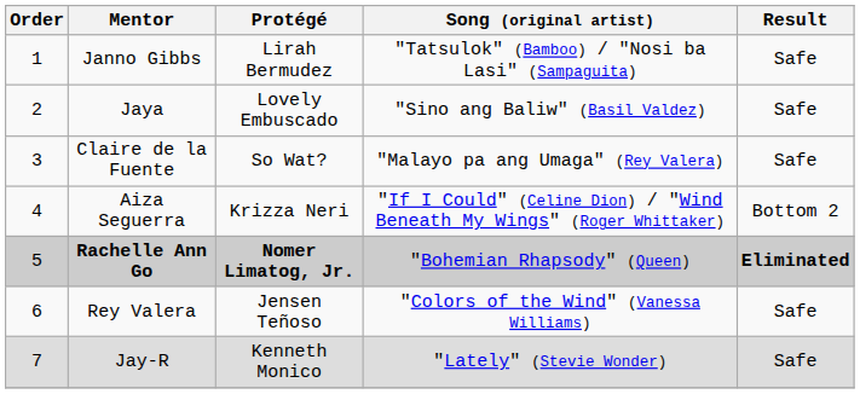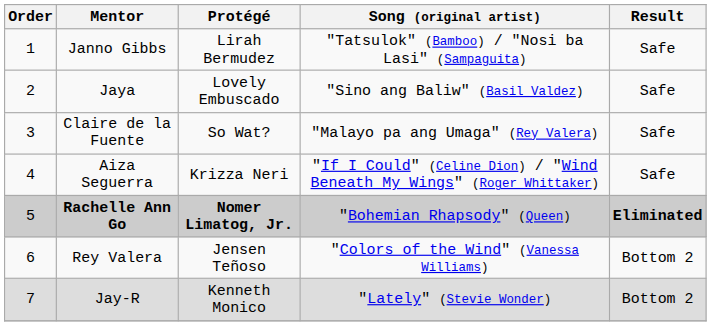Aiza Seguerra | Result: Bottom 2 -> Safe
Rey Valera | Result: Safe -> Bottom 2
Jay-R | Result: Safe -> Bottom 2
